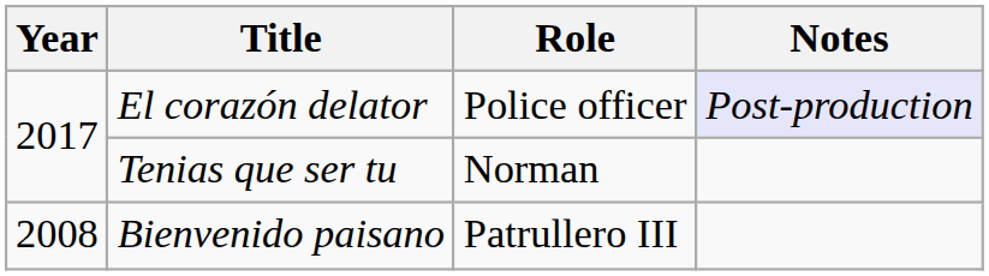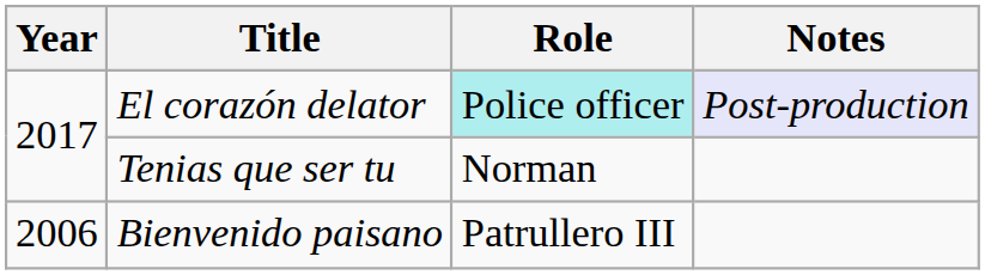El corazón delator | Role: no background -> paleturquoise background
Bienvenido paisano | Year: 2008 -> 2006
